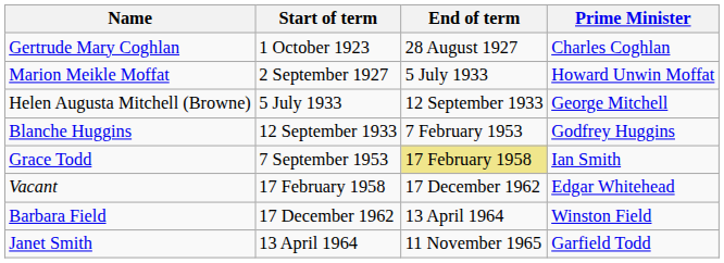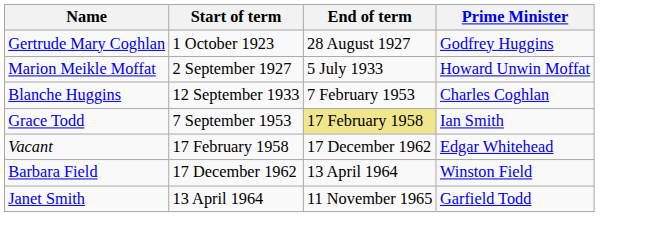Gertrude Mary Coghlan | Prime Minister: Charles Coghlan -> Godfrey Huggins
- row: Helen Augusta Mitchell (Browne) | 5 July 1933 | 12 September 1933 | George Mitchell
Blanche Huggins | Prime Minister: Godfrey Huggins -> Charles Coghlan
